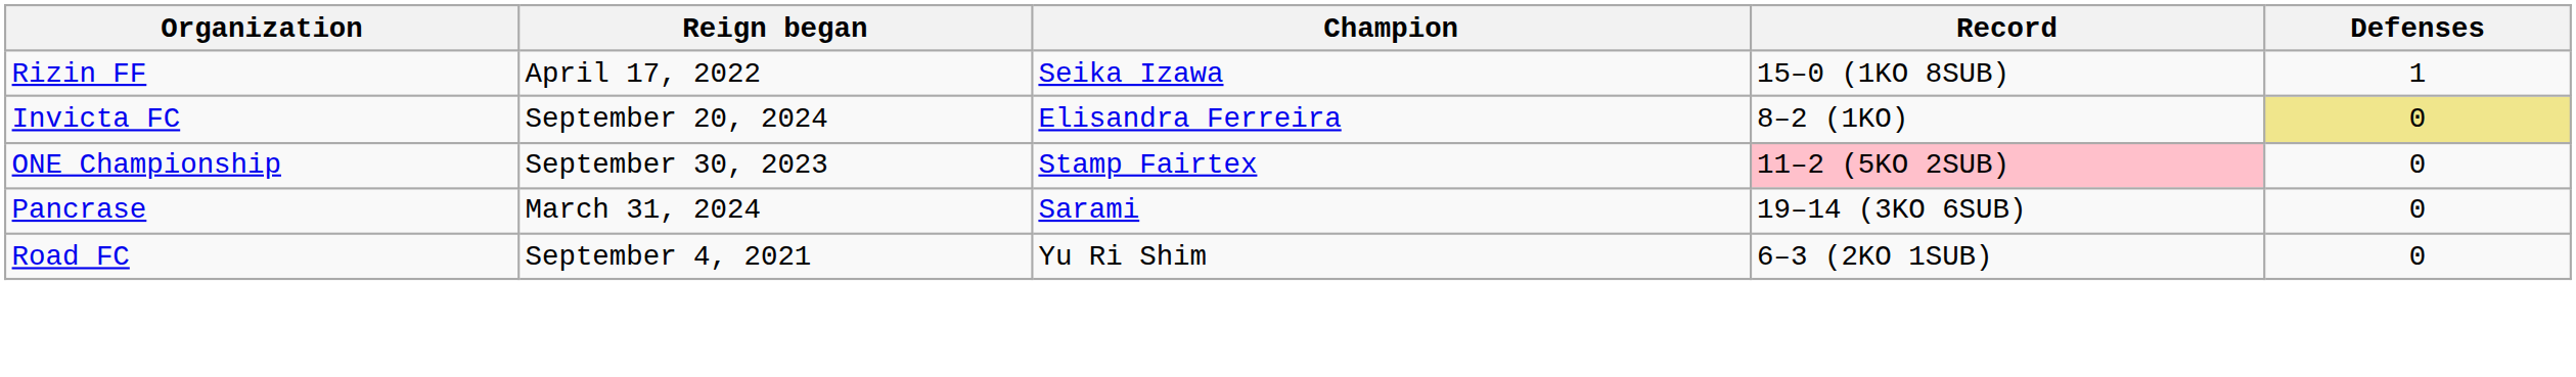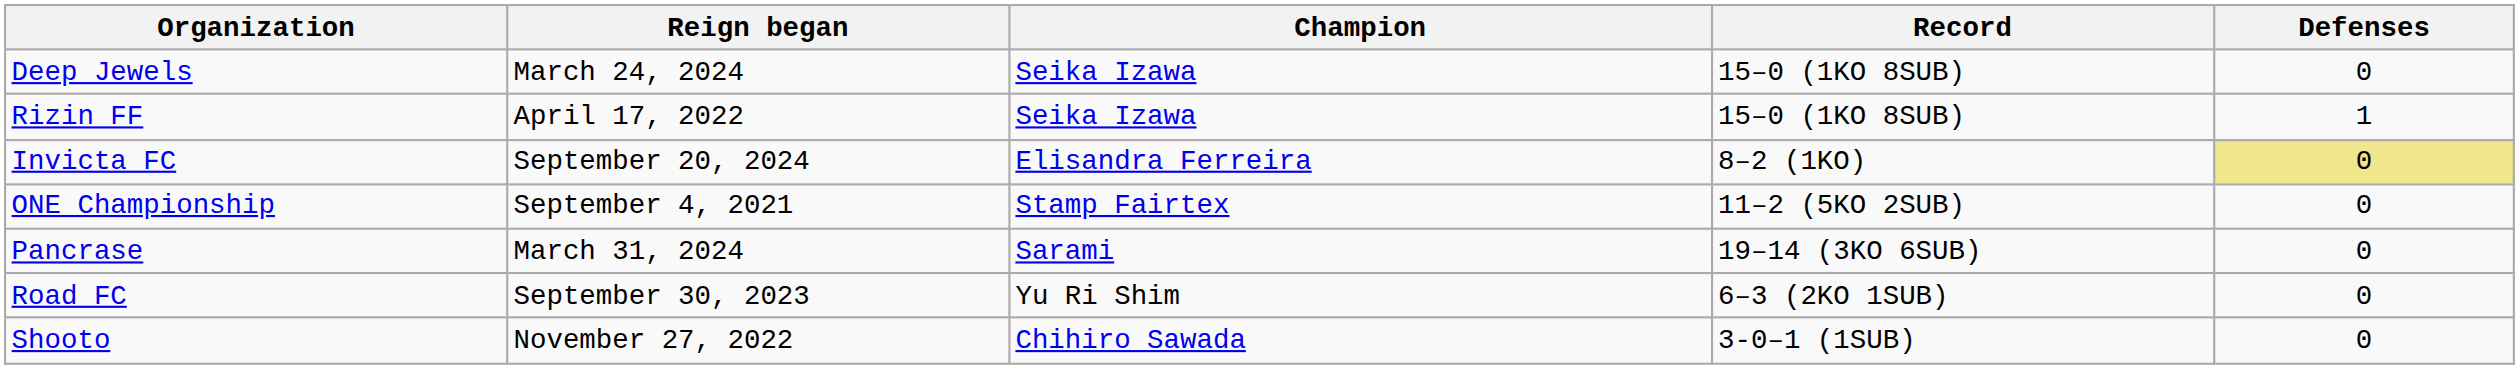+ row: Deep Jewels | March 24, 2024 | Seika Izawa | 15–0 (1KO 8SUB) | 0
ONE Championship | Reign began: September 30, 2023 -> September 4, 2021
ONE Championship | Record: pink background -> no background
Road FC | Reign began: September 4, 2021 -> September 30, 2023
+ row: Shooto | November 27, 2022 | Chihiro Sawada | 3-0–1 (1SUB) | 0
